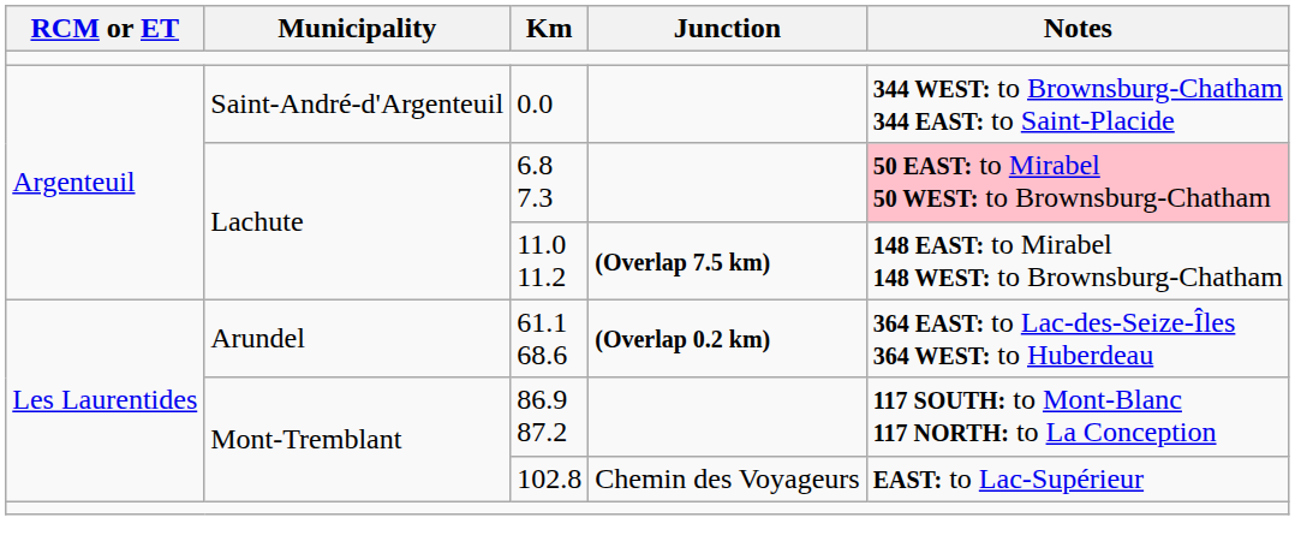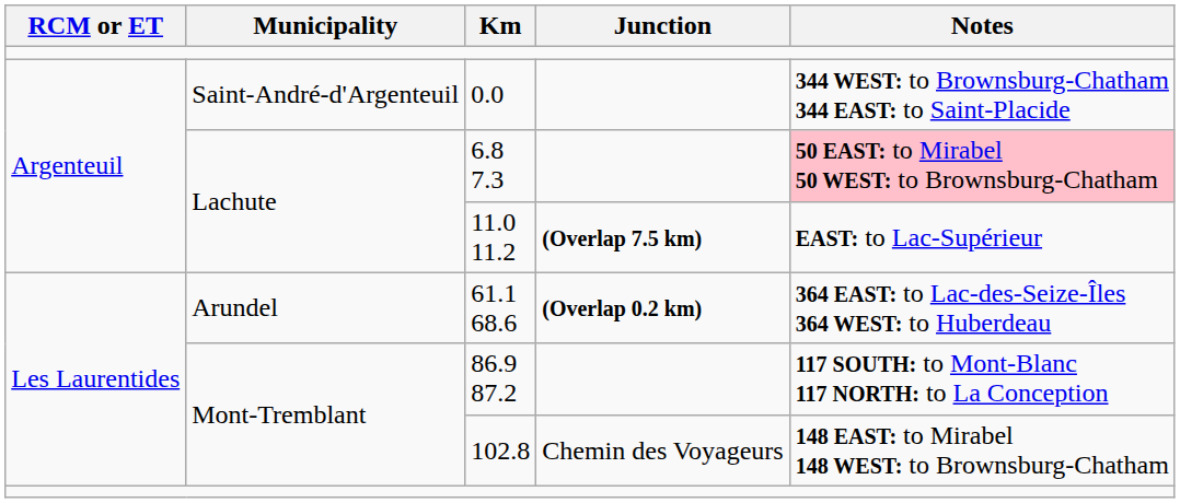11.0 11.2 | Notes: 148 EAST: to Mirabel 148 WEST: to Brownsburg-Chatham -> EAST: to Lac-Supérieur
102.8 | Notes: EAST: to Lac-Supérieur -> 148 EAST: to Mirabel 148 WEST: to Brownsburg-Chatham
